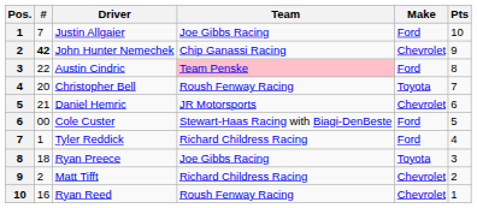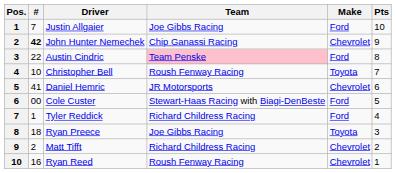Christopher Bell | #: 20 -> 10
Daniel Hemric | #: 21 -> 41
